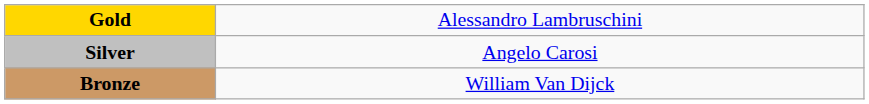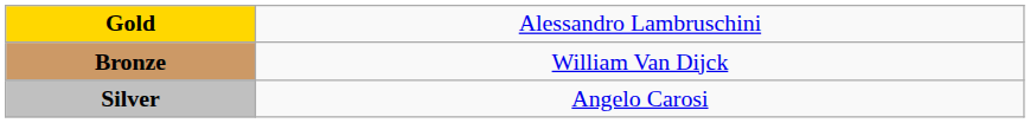rows swapped: Silver <-> Bronze
